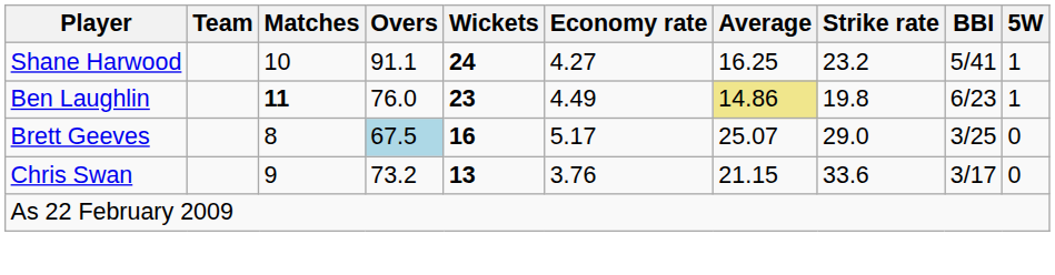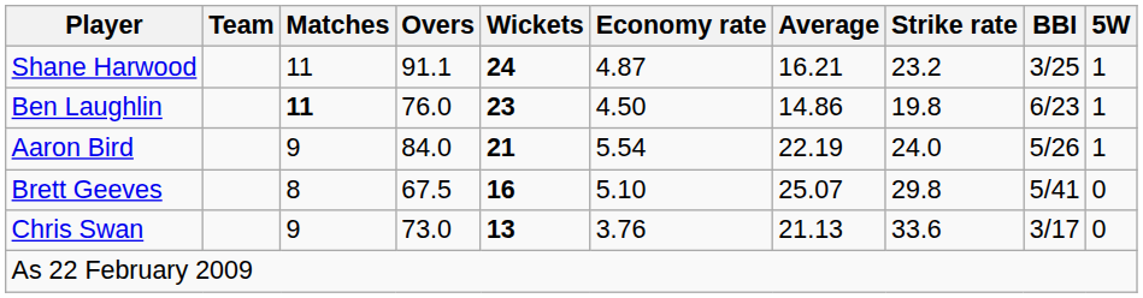Shane Harwood | Matches: 10 -> 11
Shane Harwood | Economy rate: 4.27 -> 4.87
Shane Harwood | Average: 16.25 -> 16.21
Shane Harwood | BBI: 5/41 -> 3/25
Ben Laughlin | Economy rate: 4.49 -> 4.50
Ben Laughlin | Average: khaki background -> no background
+ row: Aaron Bird | 9 | 84.0 | 21 | 5.54 | 22.19 | 24.0 | 5/26 | 1
Brett Geeves | Overs: lightblue background -> no background
Brett Geeves | Economy rate: 5.17 -> 5.10
Brett Geeves | Strike rate: 29.0 -> 29.8
Brett Geeves | BBI: 3/25 -> 5/41
Chris Swan | Overs: 73.2 -> 73.0
Chris Swan | Average: 21.15 -> 21.13
